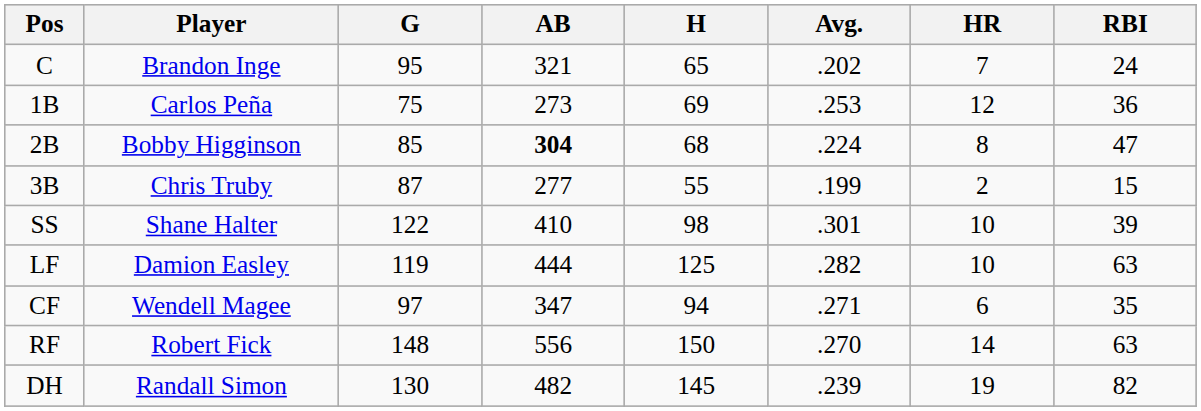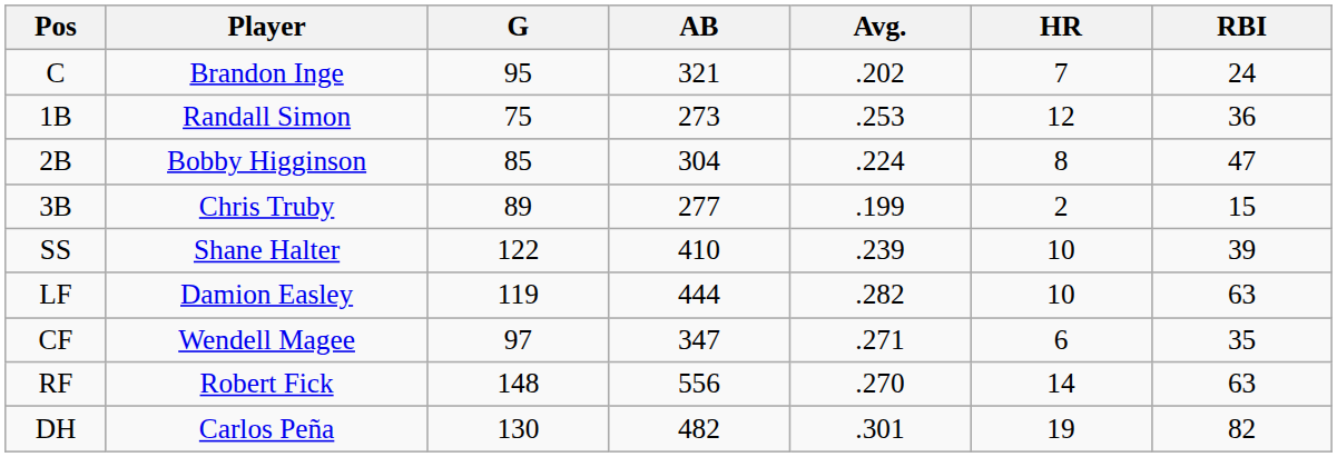- column: H | 65 | 69 | 68 | 55 | 98 | 125 | 94 | 150 | 145
1B | Player: Carlos Peña -> Randall Simon
2B | AB: bold -> normal
3B | G: 87 -> 89
SS | Avg.: .301 -> .239
DH | Player: Randall Simon -> Carlos Peña
DH | Avg.: .239 -> .301
